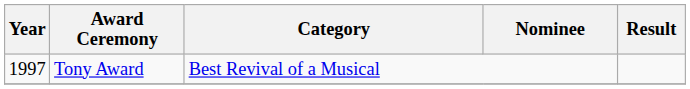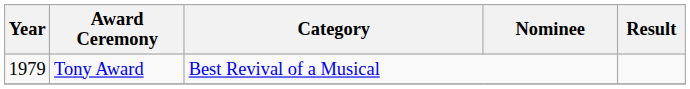Tony Award | Year: 1997 -> 1979
